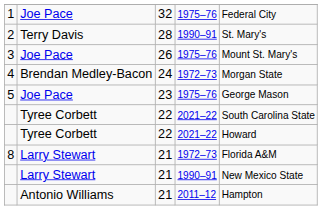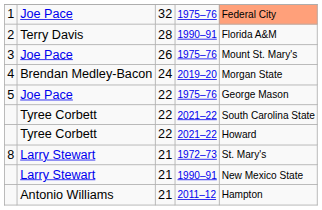1 | column 5: no background -> lightsalmon background
2 | column 5: St. Mary's -> Florida A&M
4 | column 4: 1972–73 -> 2019–20
5 | column 3: 23 -> 22
8 | column 5: Florida A&M -> St. Mary's
